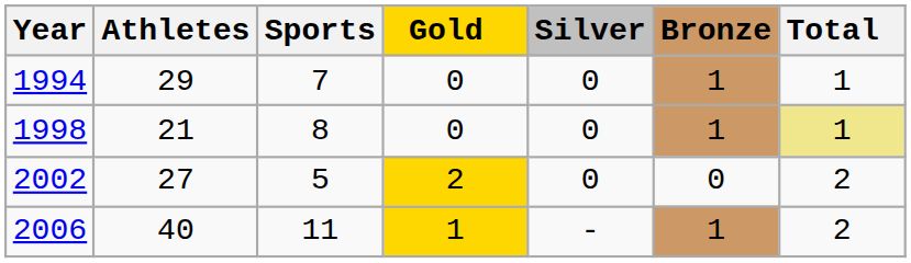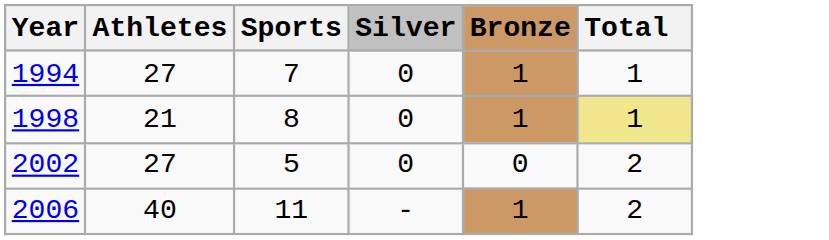- column: Gold | 0 | 0 | 2 | 1
1994 | Athletes: 29 -> 27
